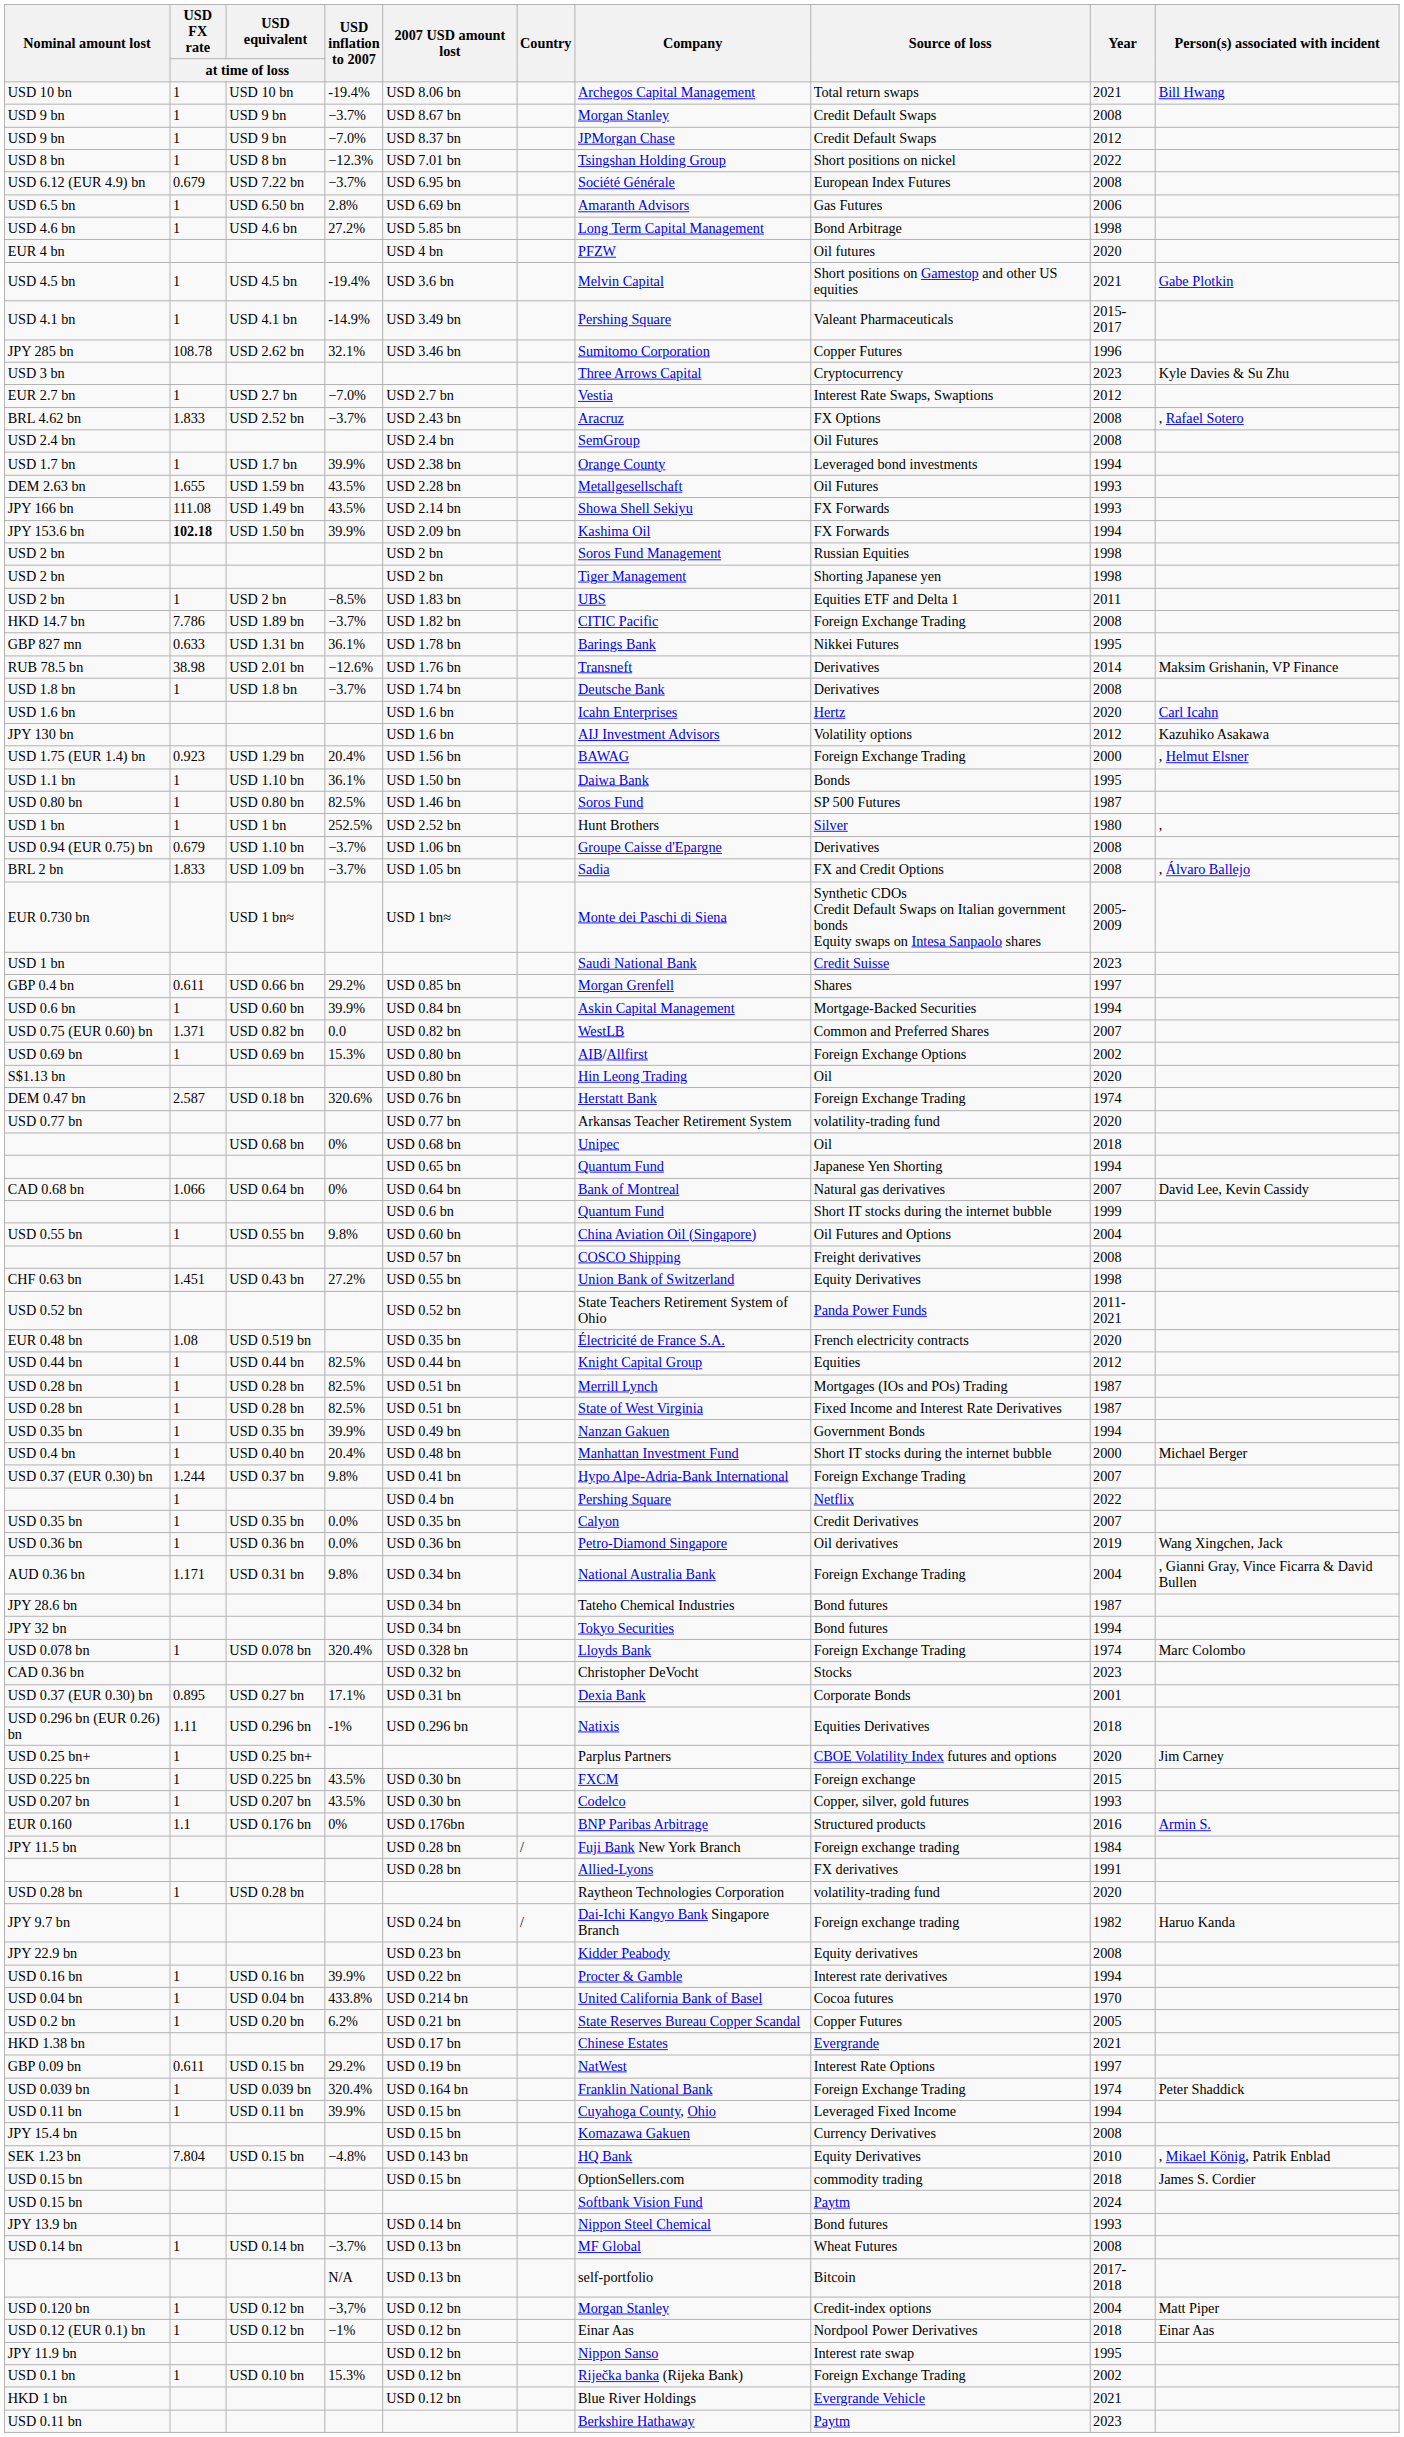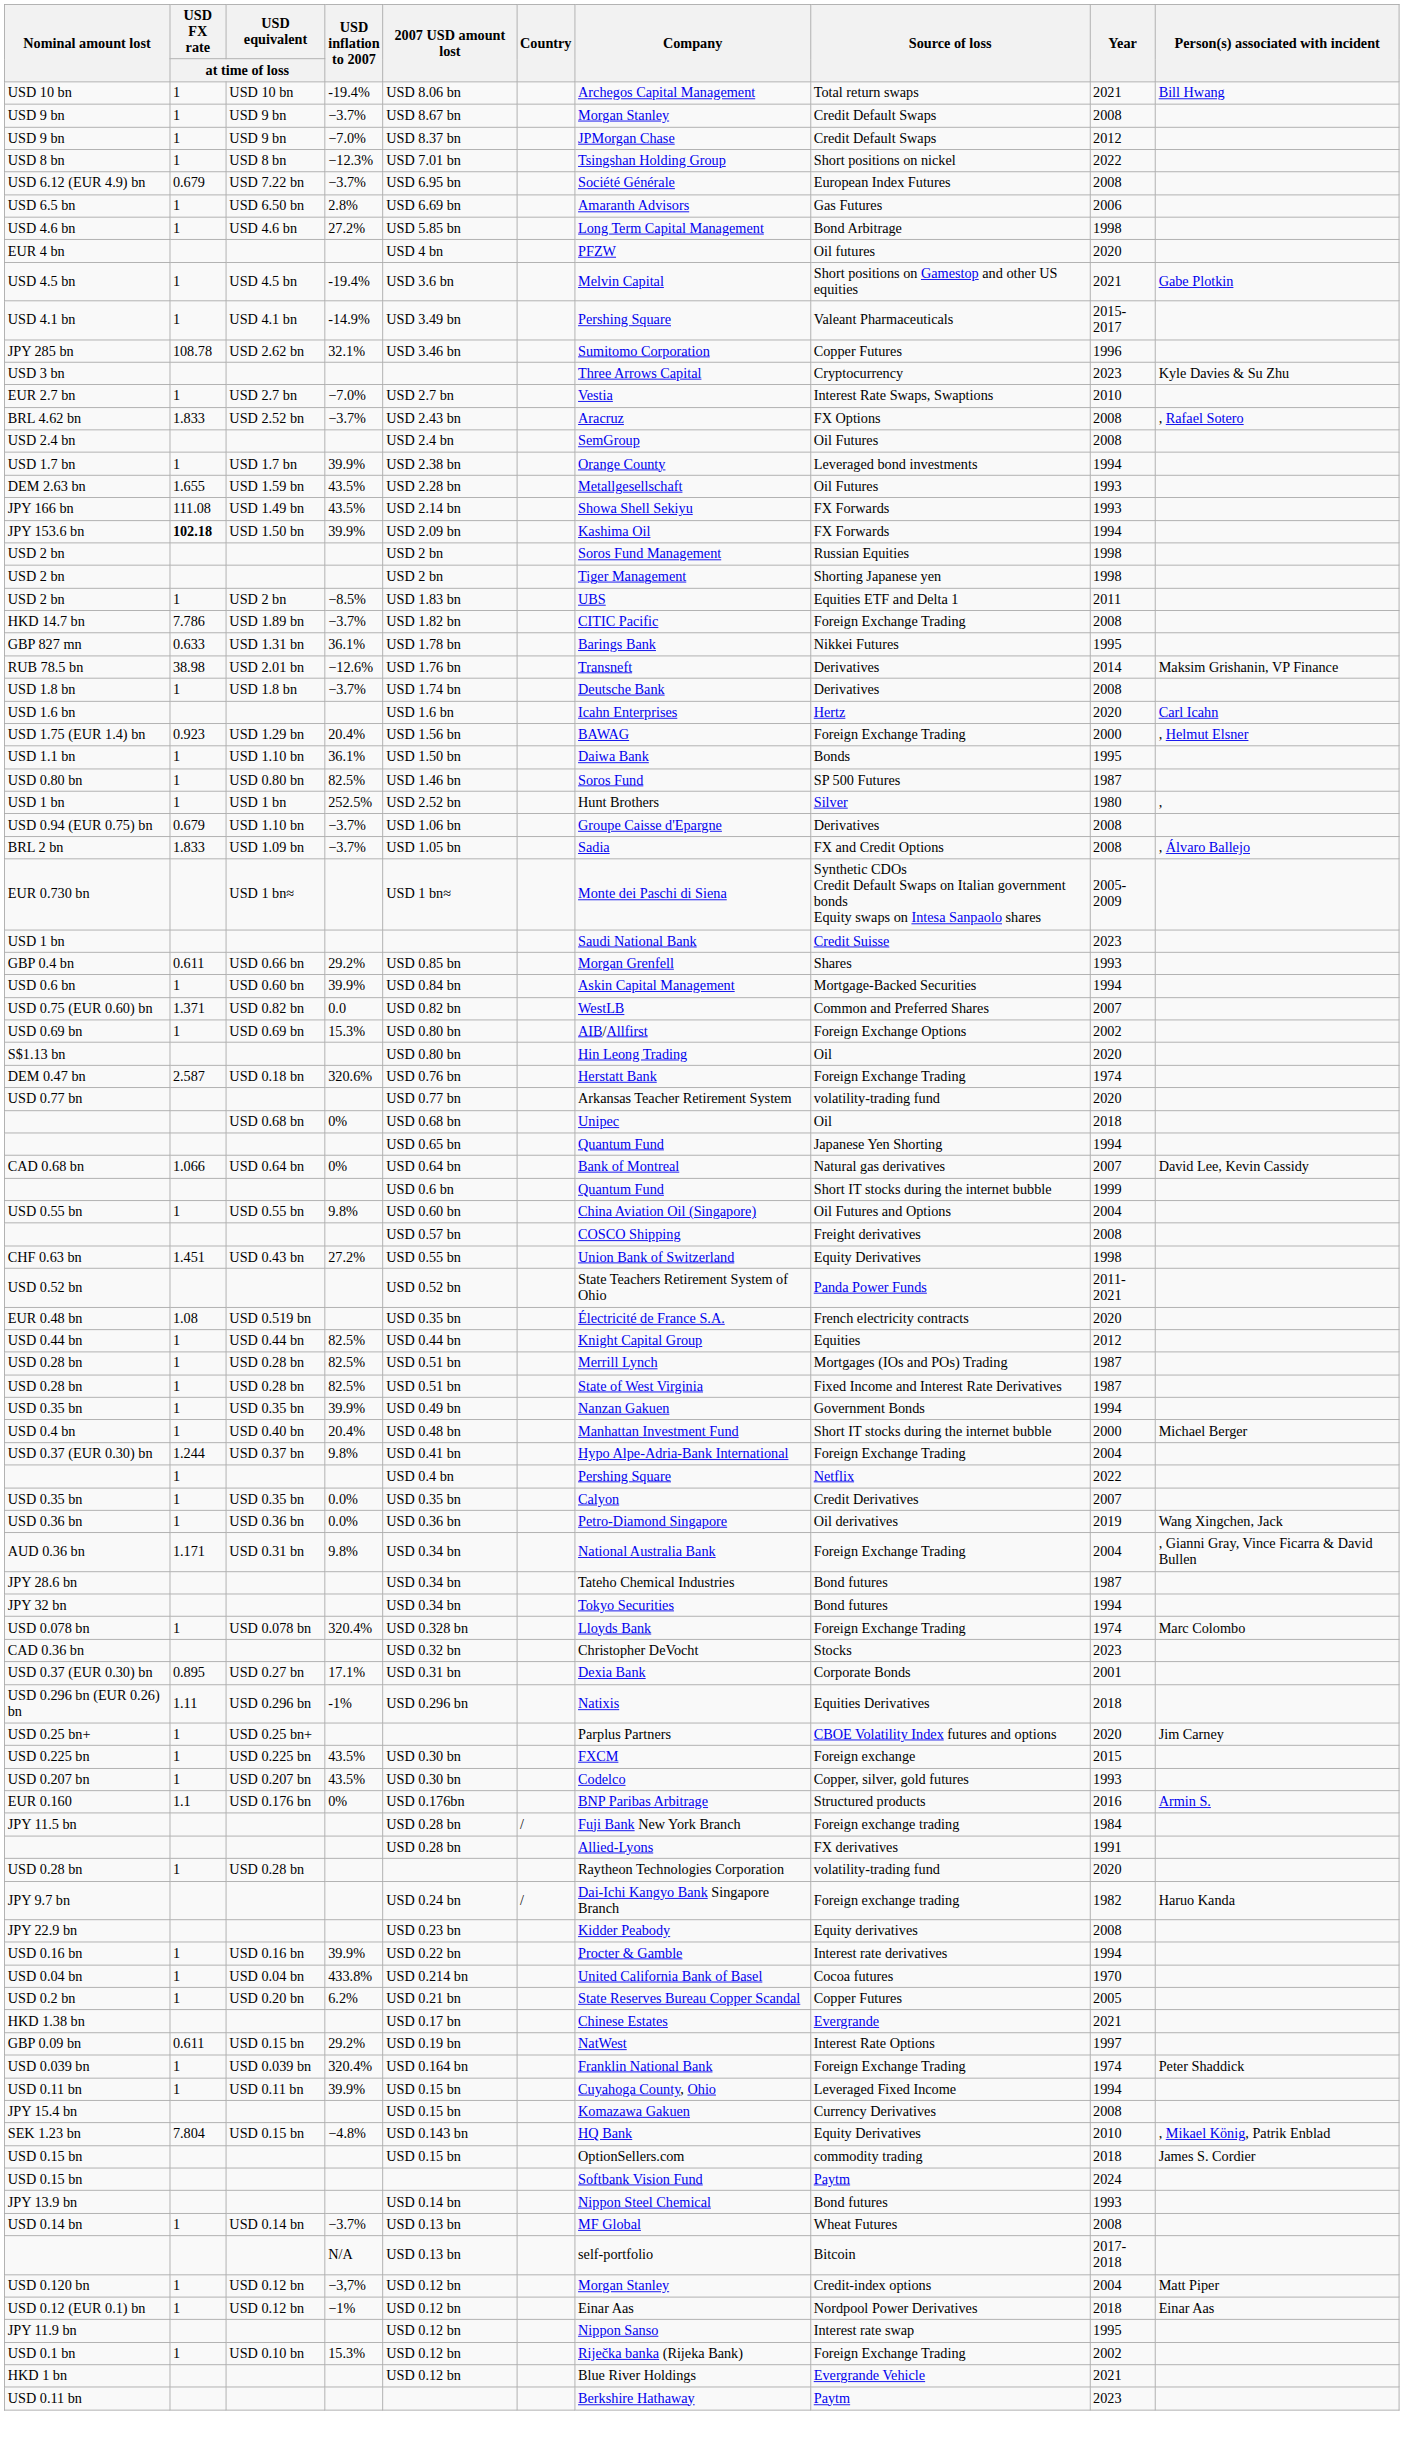EUR 2.7 bn | Year: 2012 -> 2010
- row: JPY 130 bn | USD 1.6 bn | AIJ Investment Advisors | Volatility options | 2012 | Kazuhiko Asakawa
GBP 0.4 bn | Year: 1997 -> 1993
USD 0.37 (EUR 0.30) bn / 9.8% | Year: 2007 -> 2004
